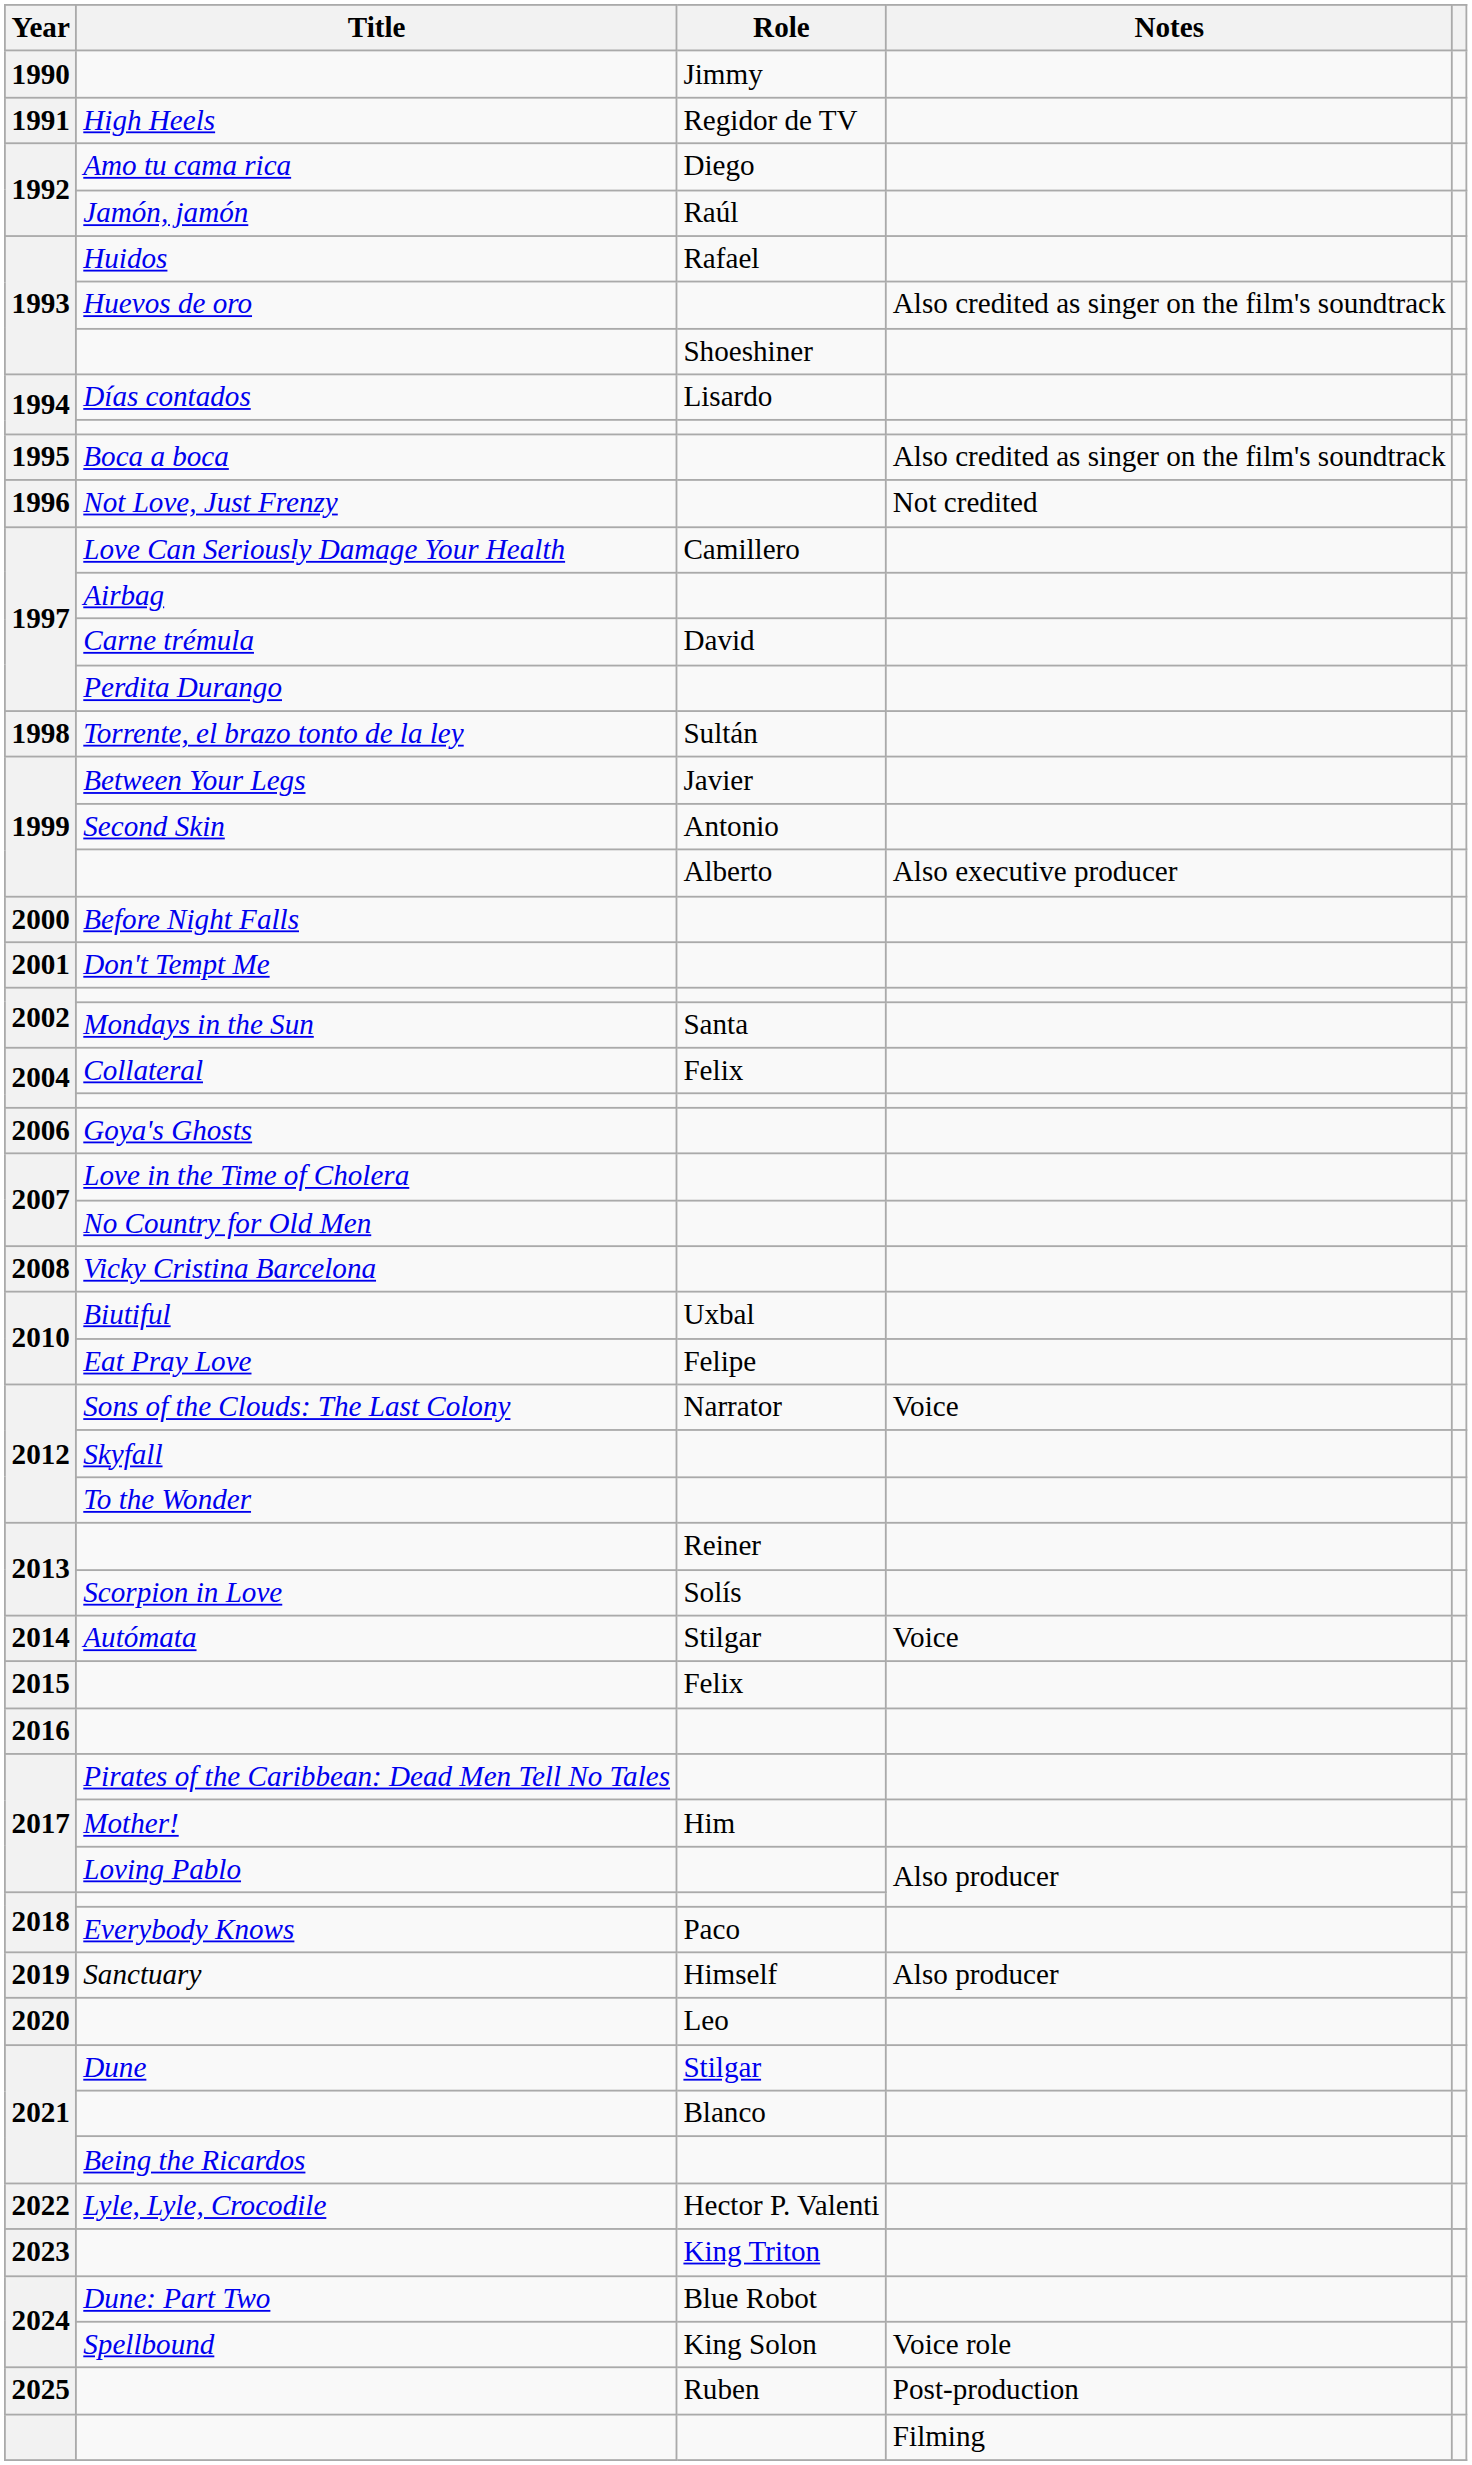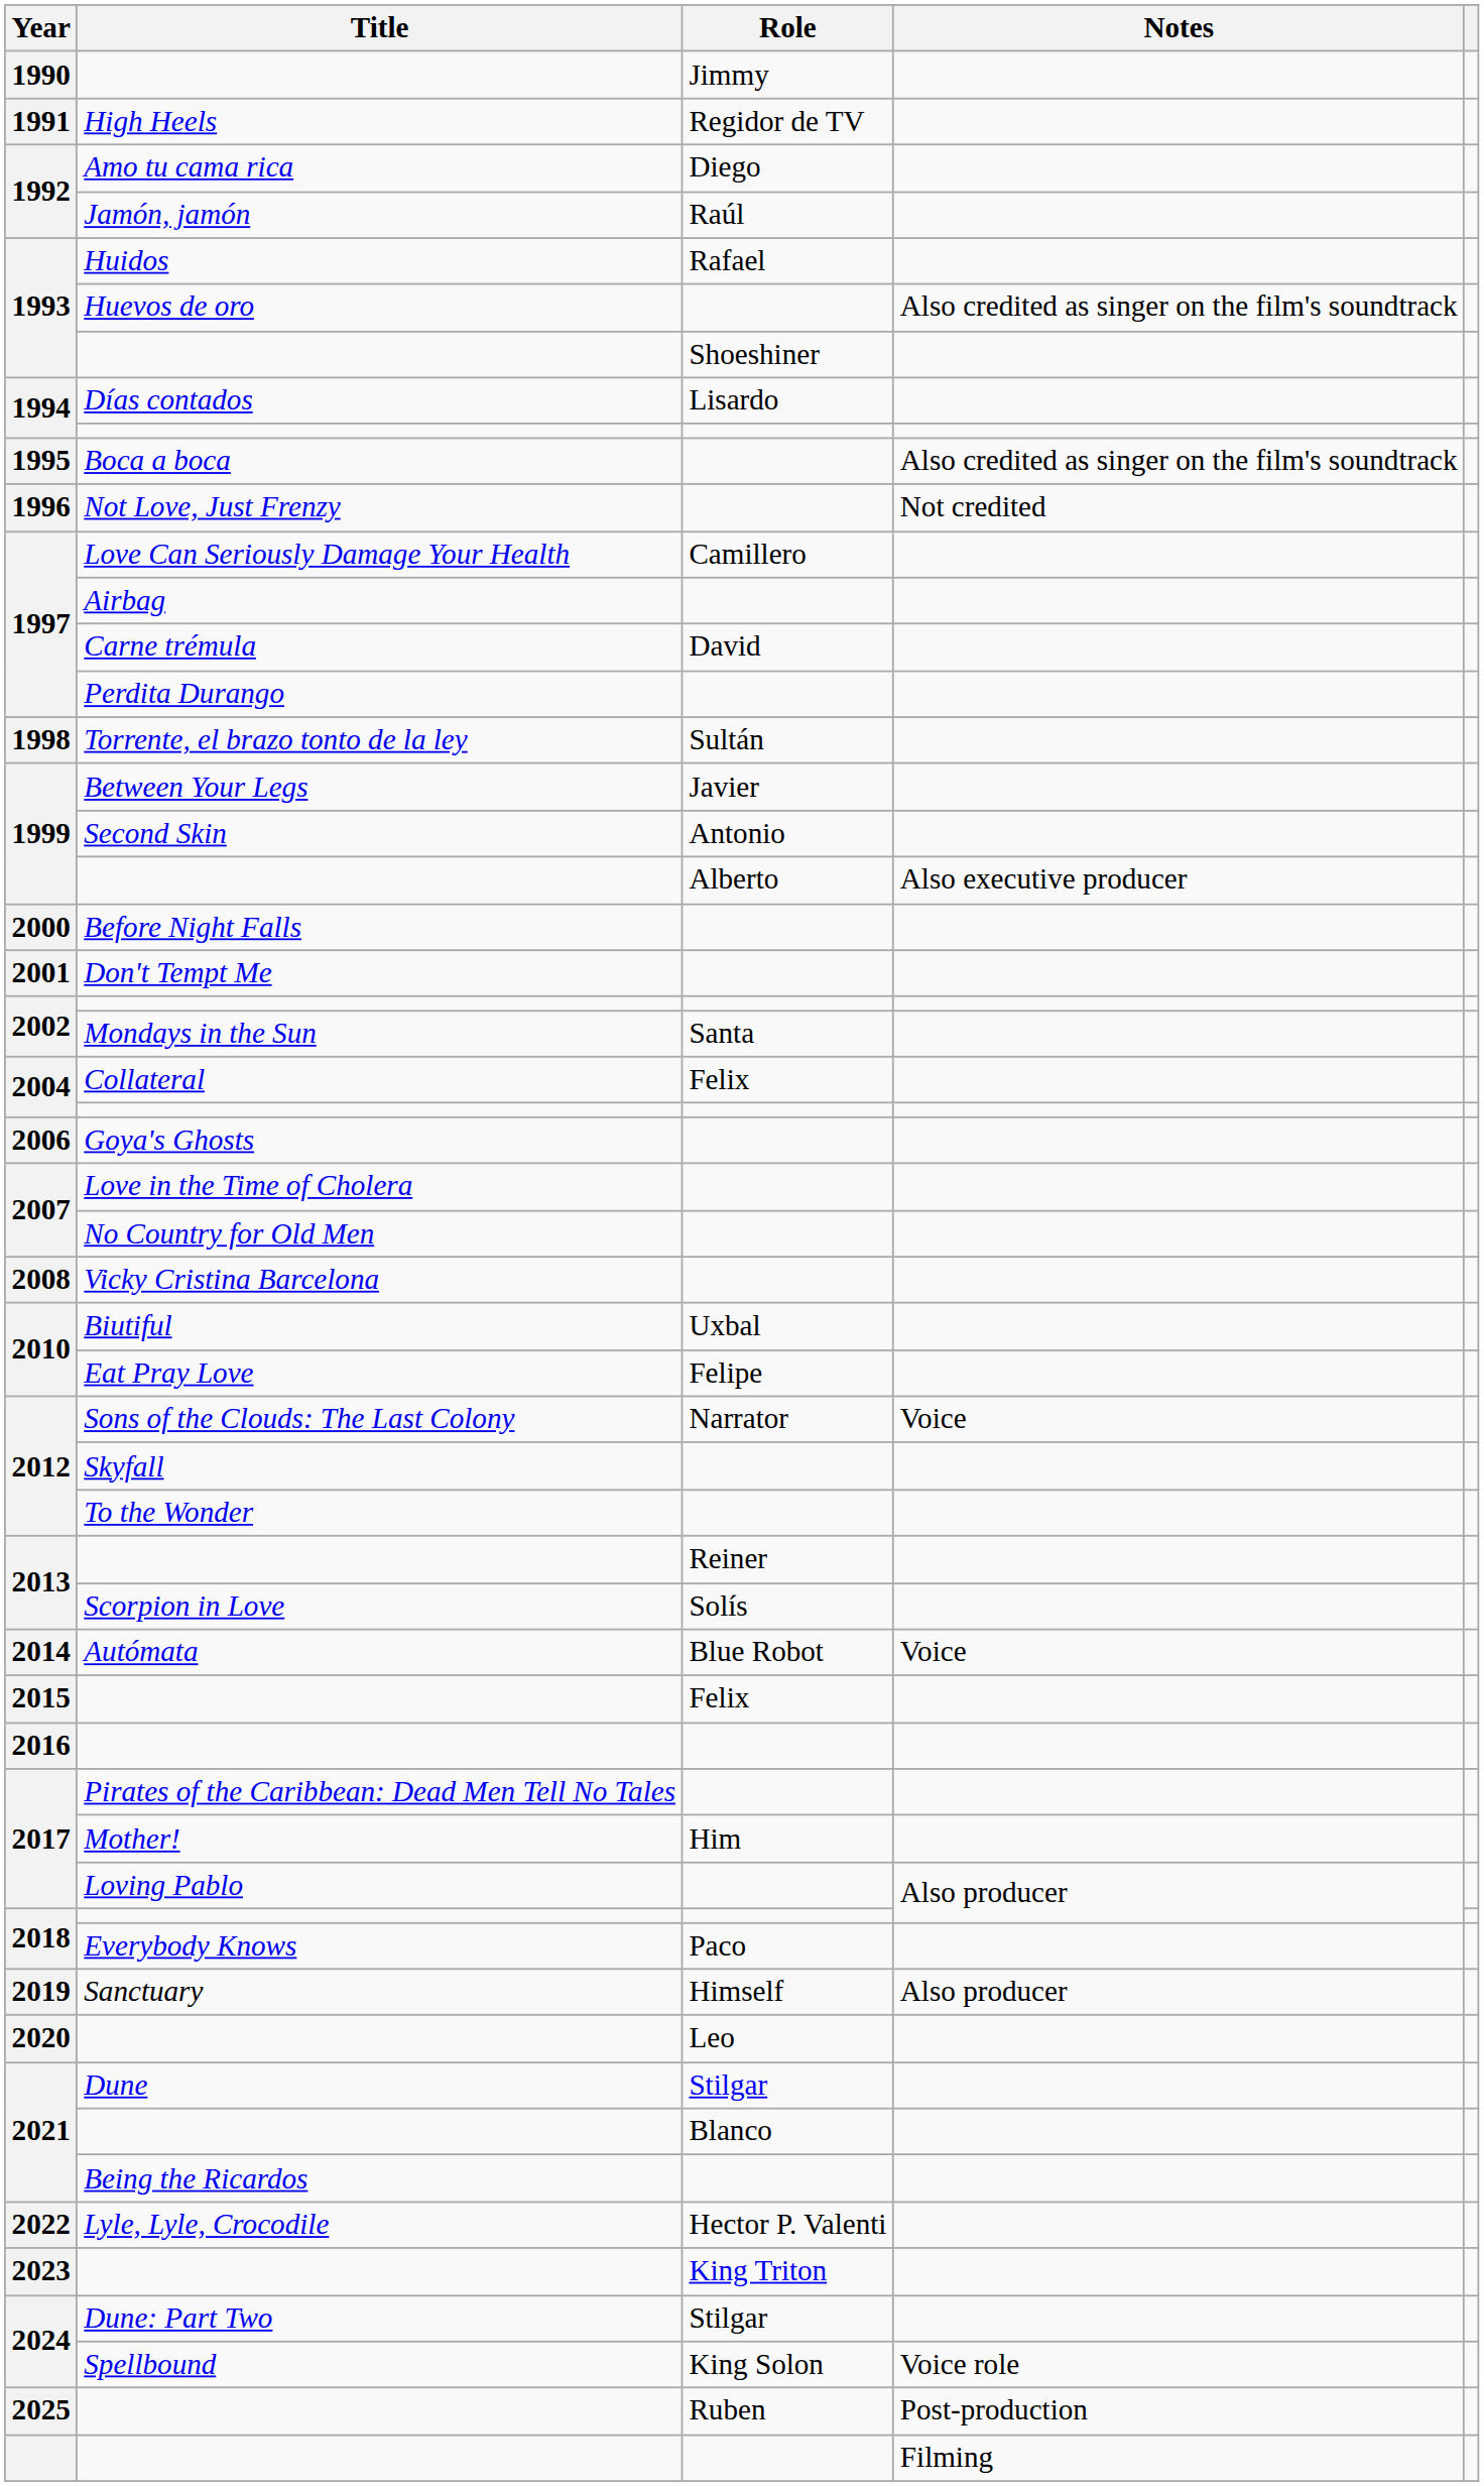Autómata | Role: Stilgar -> Blue Robot
Dune: Part Two | Role: Blue Robot -> Stilgar
